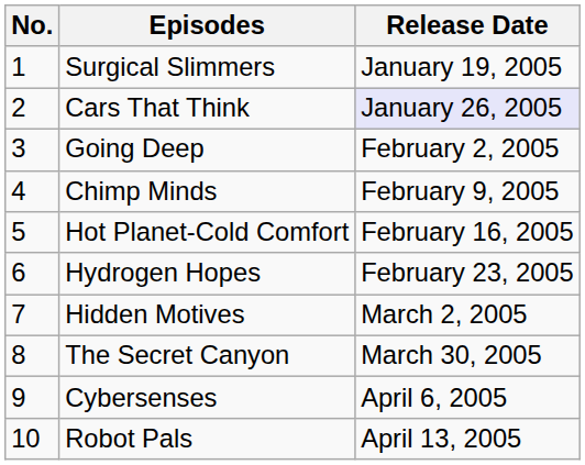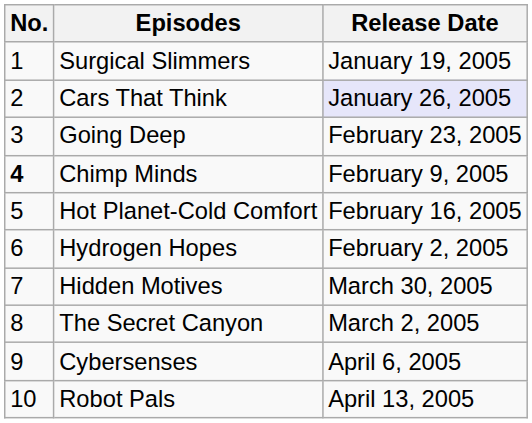Going Deep | Release Date: February 2, 2005 -> February 23, 2005
Chimp Minds | No.: normal -> bold
Hydrogen Hopes | Release Date: February 23, 2005 -> February 2, 2005
Hidden Motives | Release Date: March 2, 2005 -> March 30, 2005
The Secret Canyon | Release Date: March 30, 2005 -> March 2, 2005
